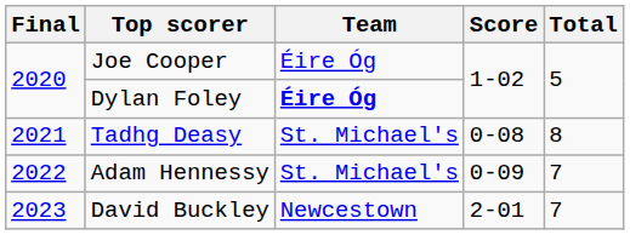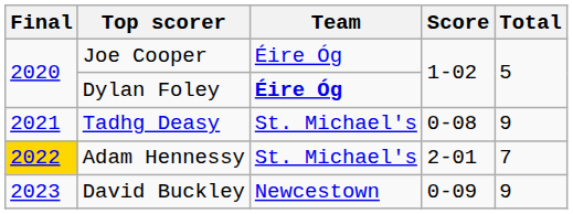Tadhg Deasy | Total: 8 -> 9
Adam Hennessy | Final: no background -> gold background
Adam Hennessy | Score: 0-09 -> 2-01
David Buckley | Score: 2-01 -> 0-09
David Buckley | Total: 7 -> 9
